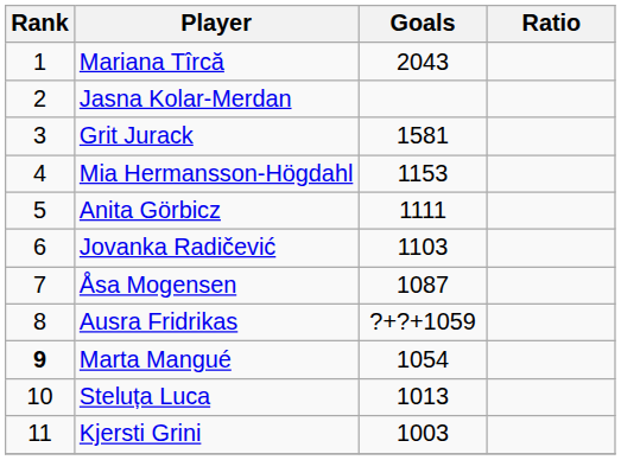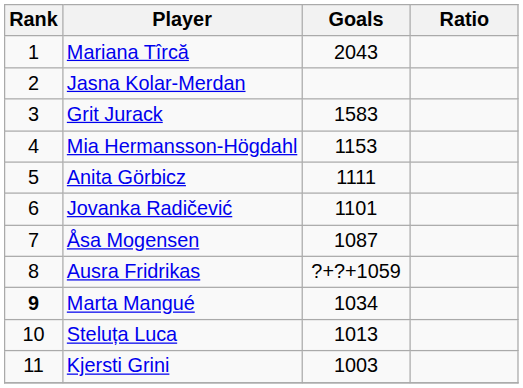Grit Jurack | Goals: 1581 -> 1583
Jovanka Radičević | Goals: 1103 -> 1101
Marta Mangué | Goals: 1054 -> 1034
